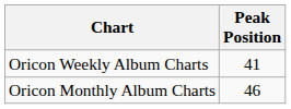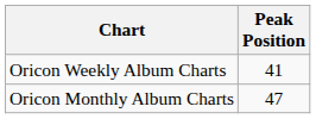Oricon Monthly Album Charts | Peak Position: 46 -> 47
